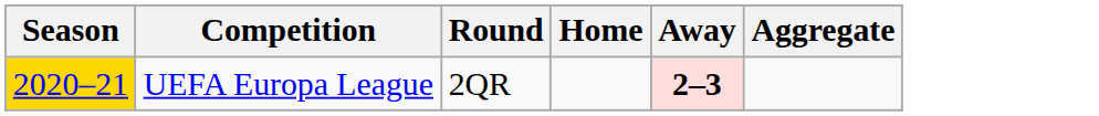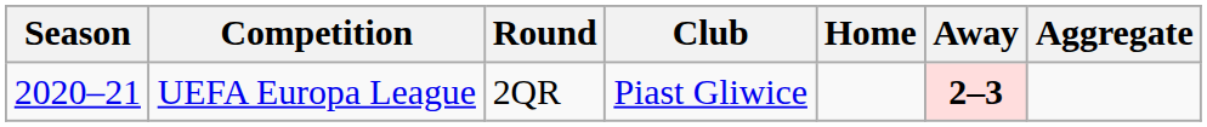+ column: Club | Piast Gliwice
UEFA Europa League | Season: gold background -> no background
